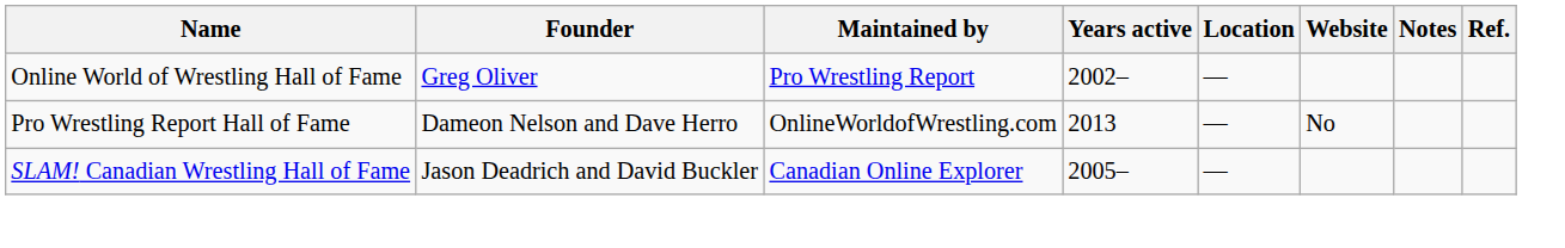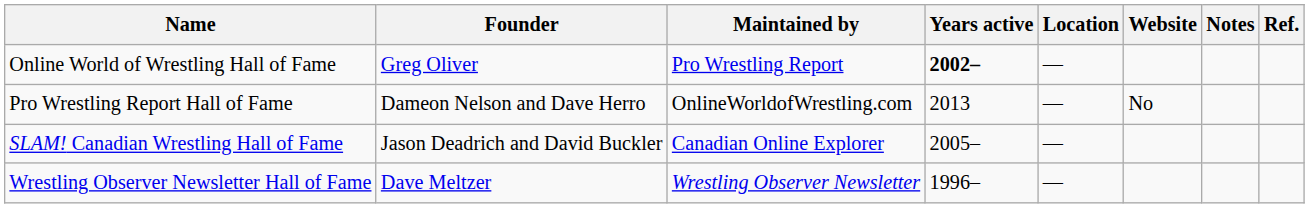Online World of Wrestling Hall of Fame | Years active: normal -> bold
+ row: Wrestling Observer Newsletter Hall of Fame | Dave Meltzer | Wrestling Observer Newsletter | 1996– | —
